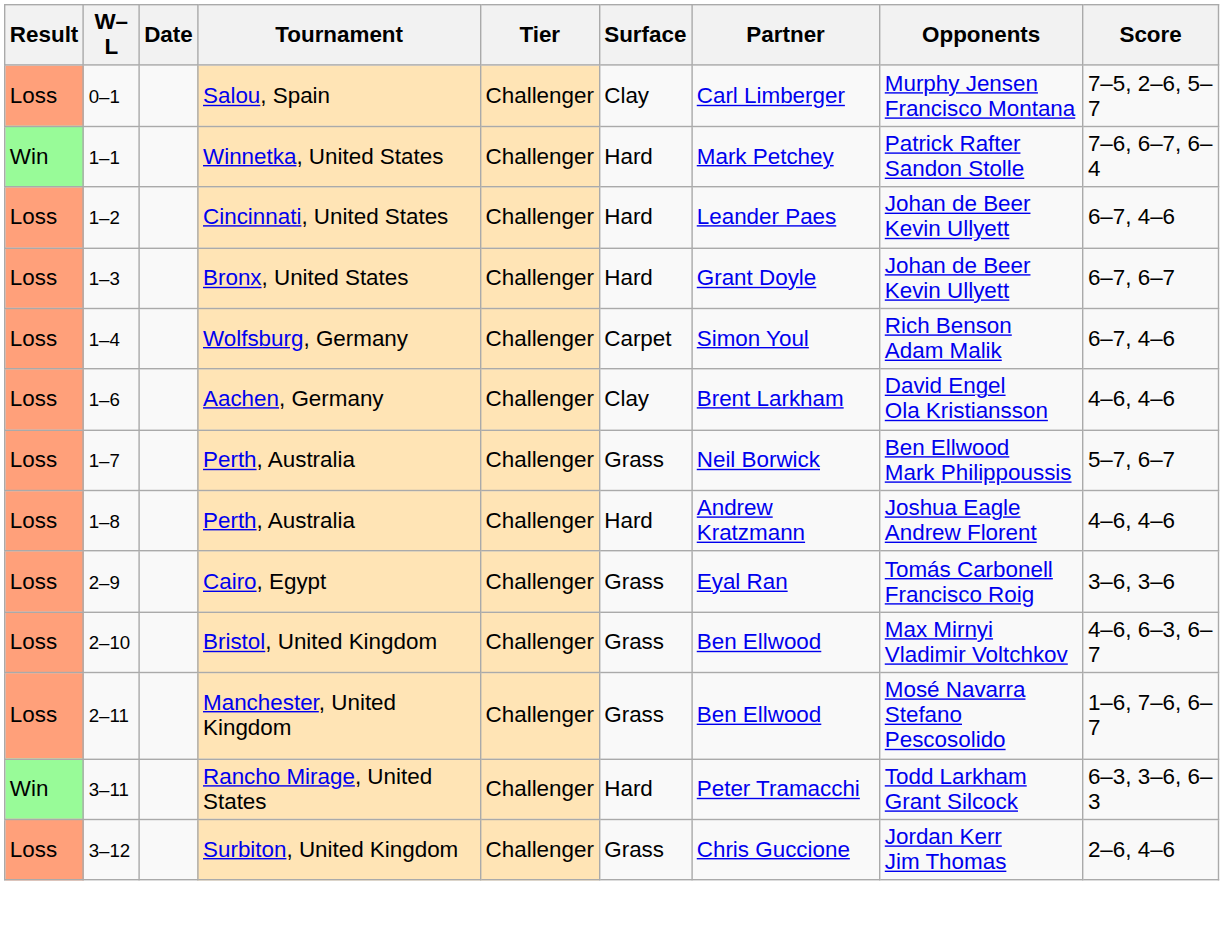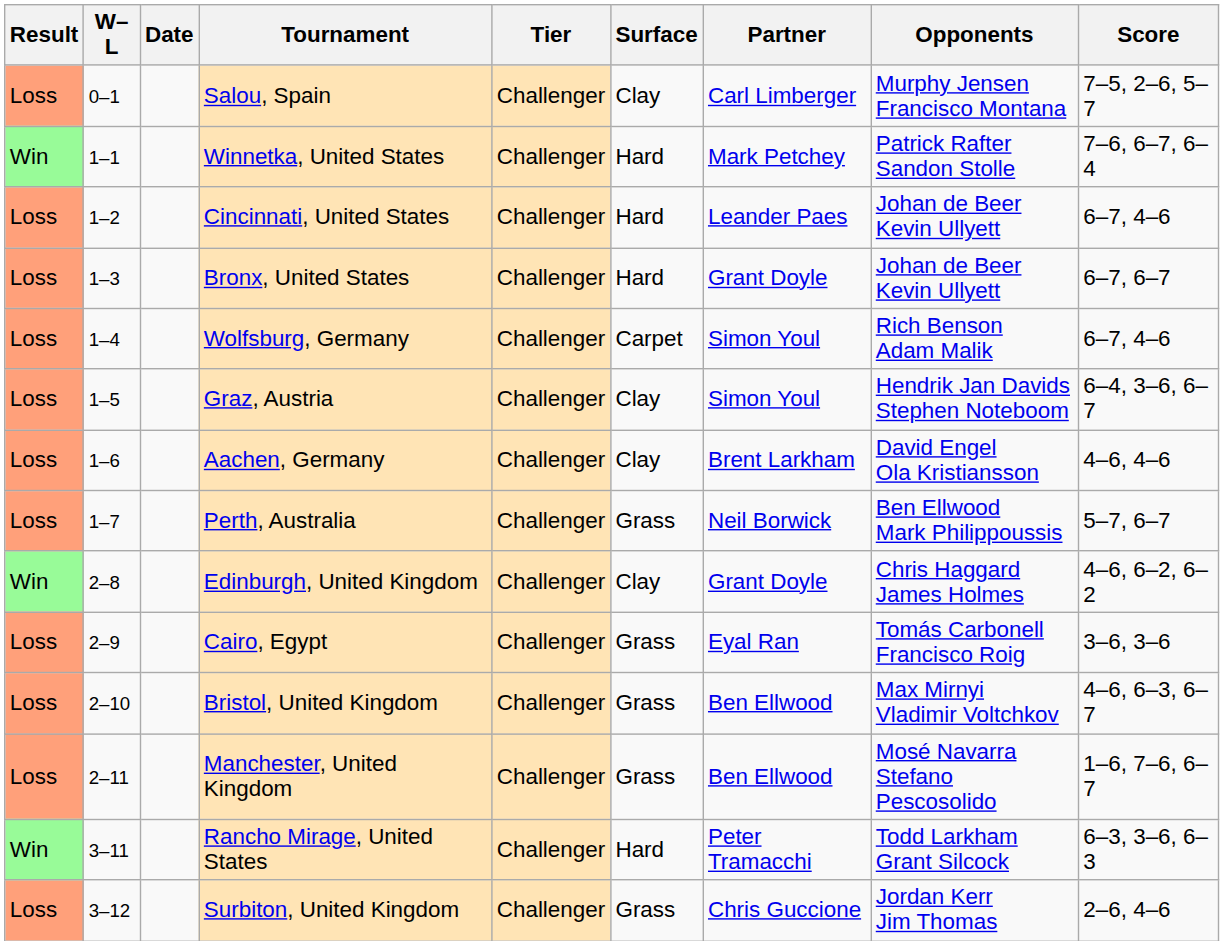+ row: Loss | 1–5 | Graz, Austria | Challenger | Clay | Simon Youl | Hendrik Jan Davids Stephen Noteboom | 6–4, 3–6, 6–7
- row: Loss | 1–8 | Perth, Australia | Challenger | Hard | Andrew Kratzmann | Joshua Eagle Andrew Florent | 4–6, 4–6
+ row: Win | 2–8 | Edinburgh, United Kingdom | Challenger | Clay | Grant Doyle | Chris Haggard James Holmes | 4–6, 6–2, 6–2
